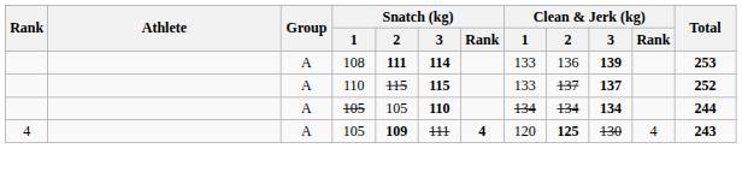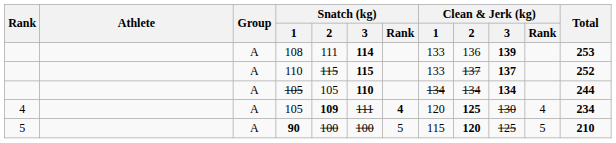108 | Snatch (kg) / 2: bold -> normal
4 / 105 | Total: 243 -> 234
+ row: 5 | A | 90 | 100 | 100 | 5 | 115 | 120 | 125 | 5 | 210
